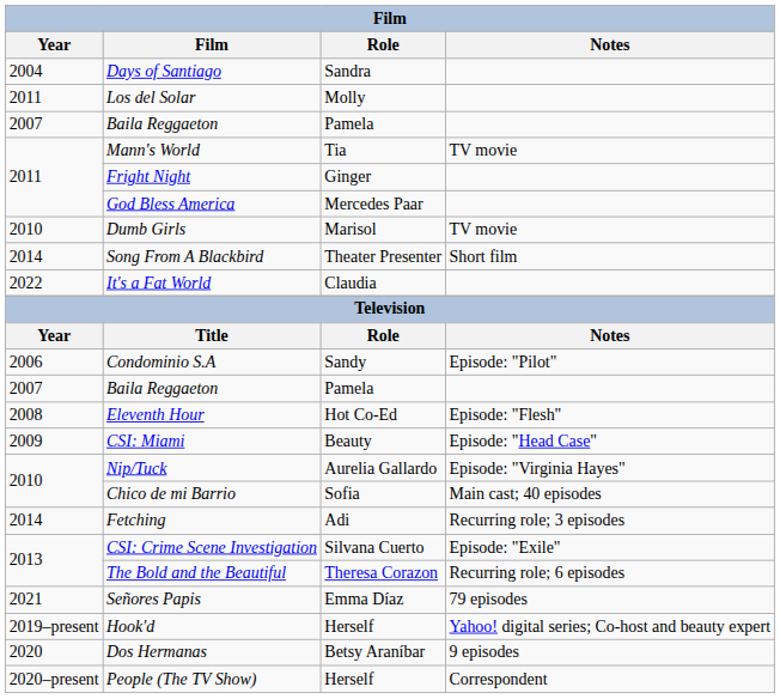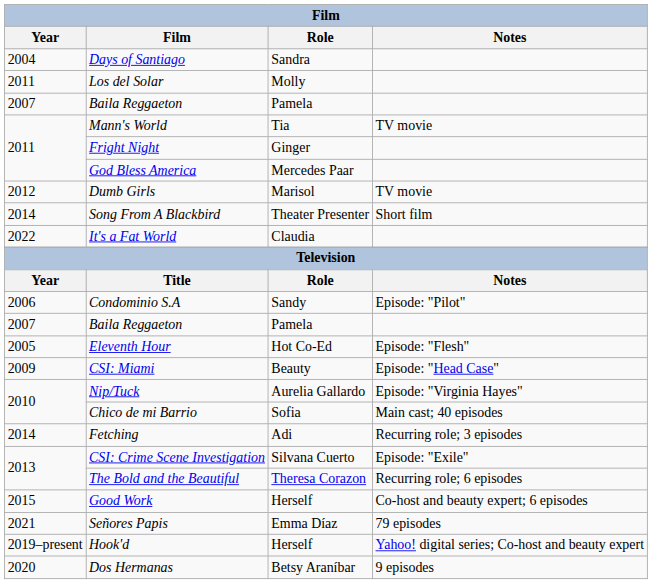Dumb Girls | Year: 2010 -> 2012
Eleventh Hour | Year: 2008 -> 2005
+ row: 2015 | Good Work | Herself | Co-host and beauty expert; 6 episodes
- row: 2020–present | People (The TV Show) | Herself | Correspondent
